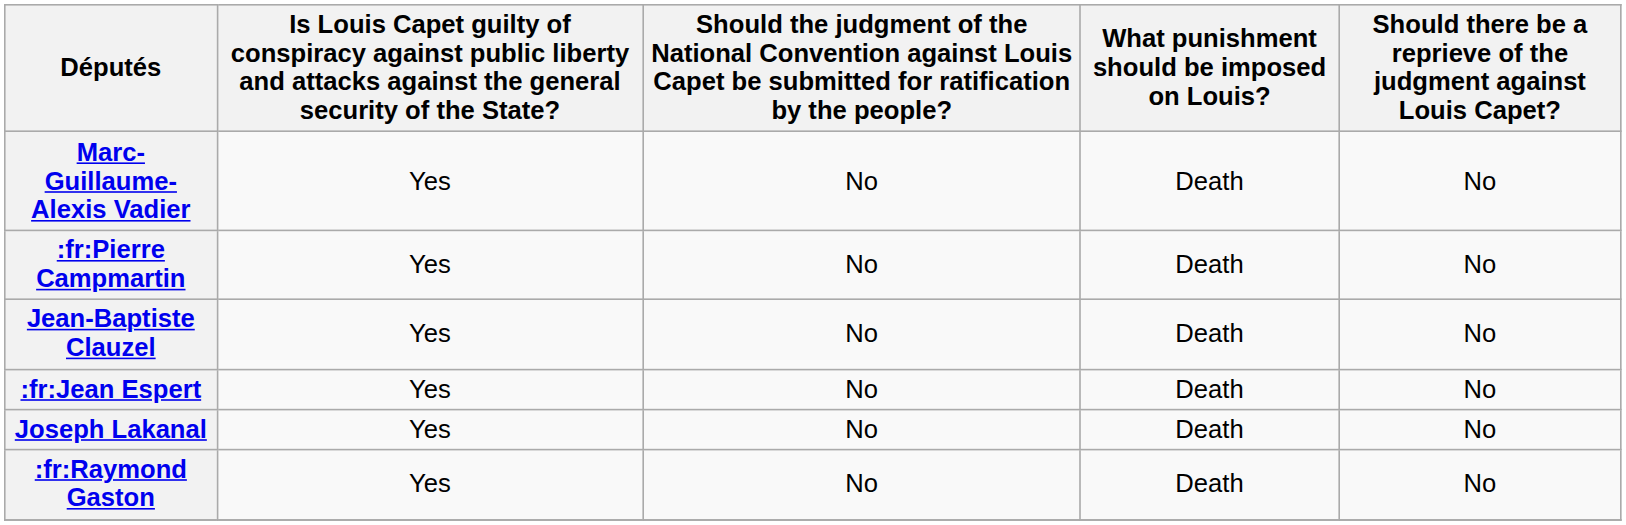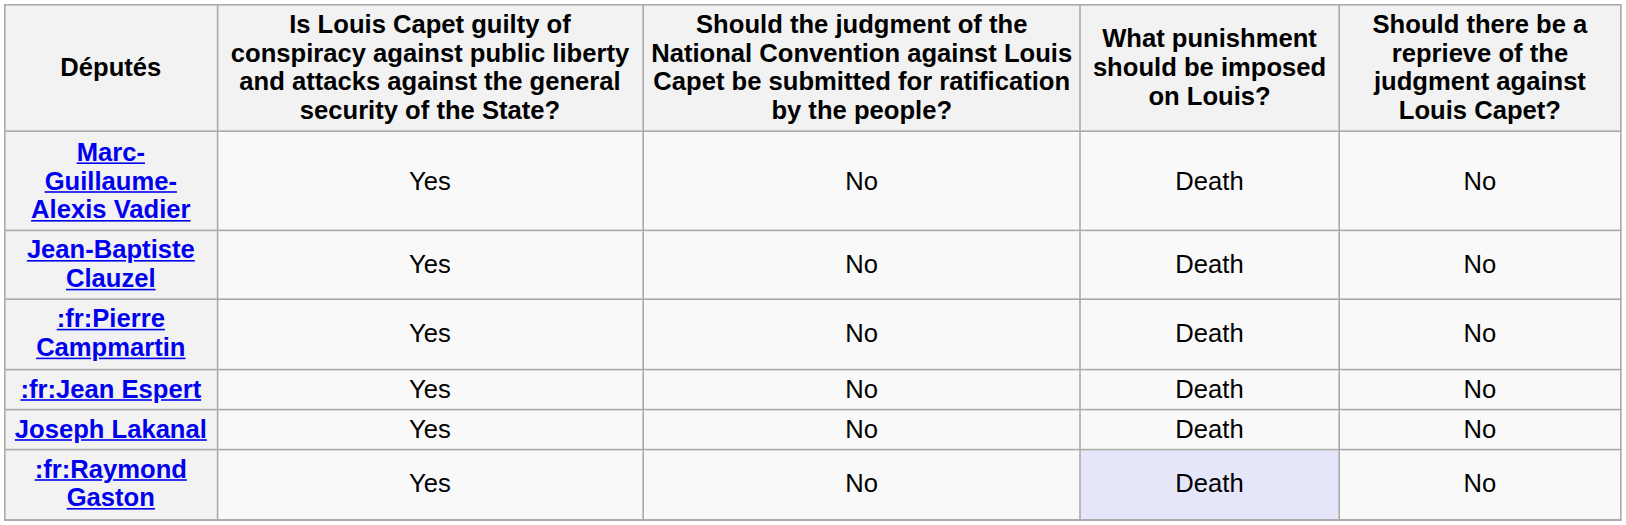rows swapped: Jean-Baptiste Clauzel <-> :fr:Pierre Campmartin
:fr:Raymond Gaston | What punishment should be imposed on Louis?: no background -> lavender background
